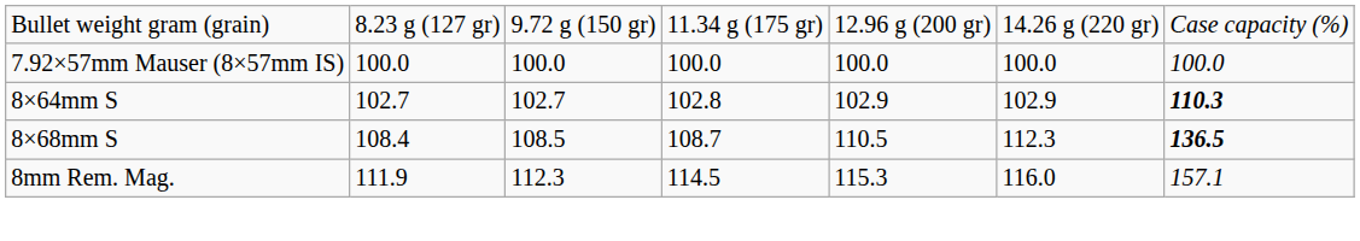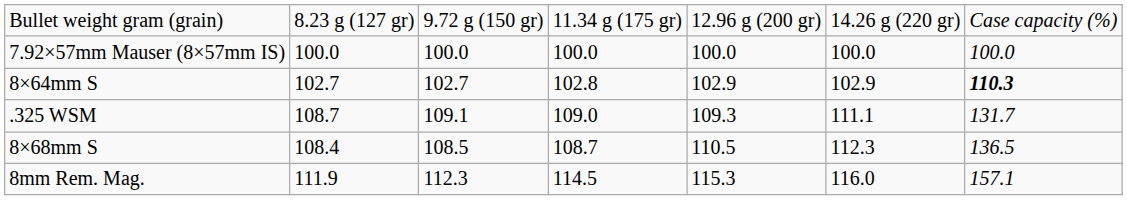+ row: .325 WSM | 108.7 | 109.1 | 109.0 | 109.3 | 111.1 | 131.7
8×68mm S | column 7: bold -> normal
